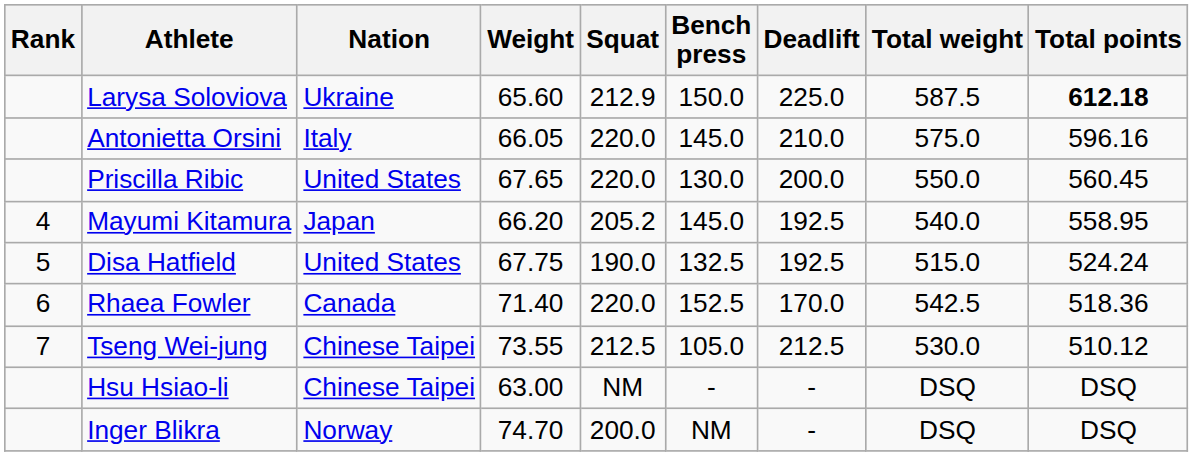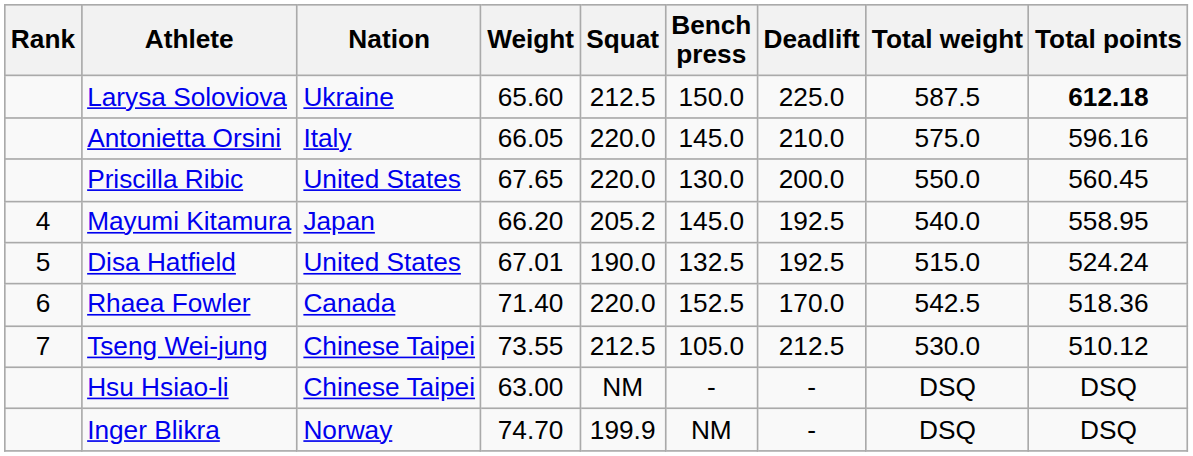Larysa Soloviova | Squat: 212.9 -> 212.5
Disa Hatfield | Weight: 67.75 -> 67.01
Inger Blikra | Squat: 200.0 -> 199.9
